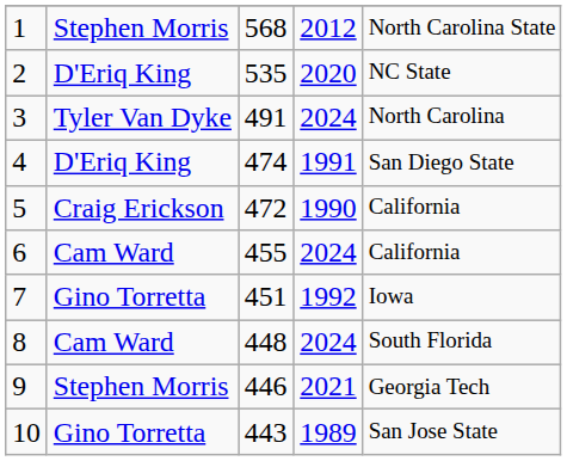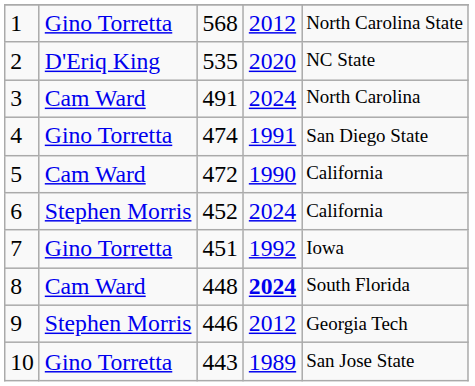1 | column 2: Stephen Morris -> Gino Torretta
3 | column 2: Tyler Van Dyke -> Cam Ward
4 | column 2: D'Eriq King -> Gino Torretta
5 | column 2: Craig Erickson -> Cam Ward
6 | column 2: Cam Ward -> Stephen Morris
6 | column 3: 455 -> 452
8 | column 4: normal -> bold
9 | column 4: 2021 -> 2012
